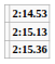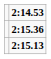rows swapped: 2:15.13 <-> 2:15.36
